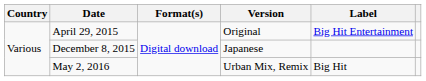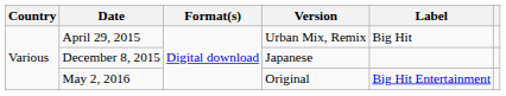April 29, 2015 | Version: Original -> Urban Mix, Remix
April 29, 2015 | Label: Big Hit Entertainment -> Big Hit
May 2, 2016 | Version: Urban Mix, Remix -> Original
May 2, 2016 | Label: Big Hit -> Big Hit Entertainment
